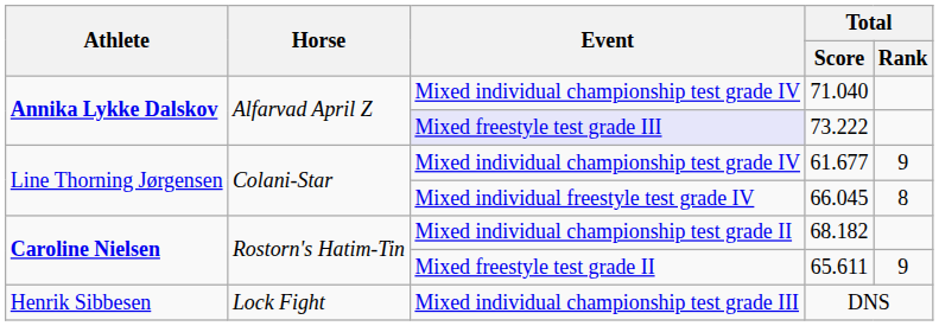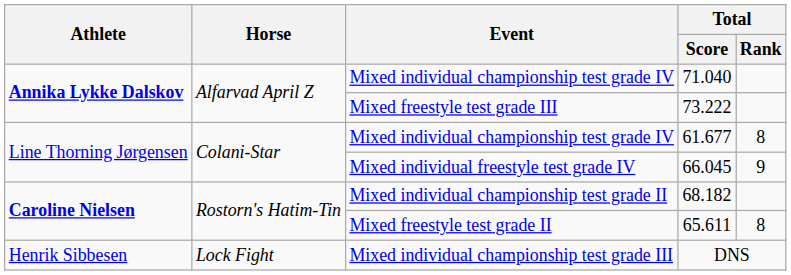73.222 | Event: lavender background -> no background
61.677 | Total / Rank: 9 -> 8
66.045 | Total / Rank: 8 -> 9
65.611 | Total / Rank: 9 -> 8
